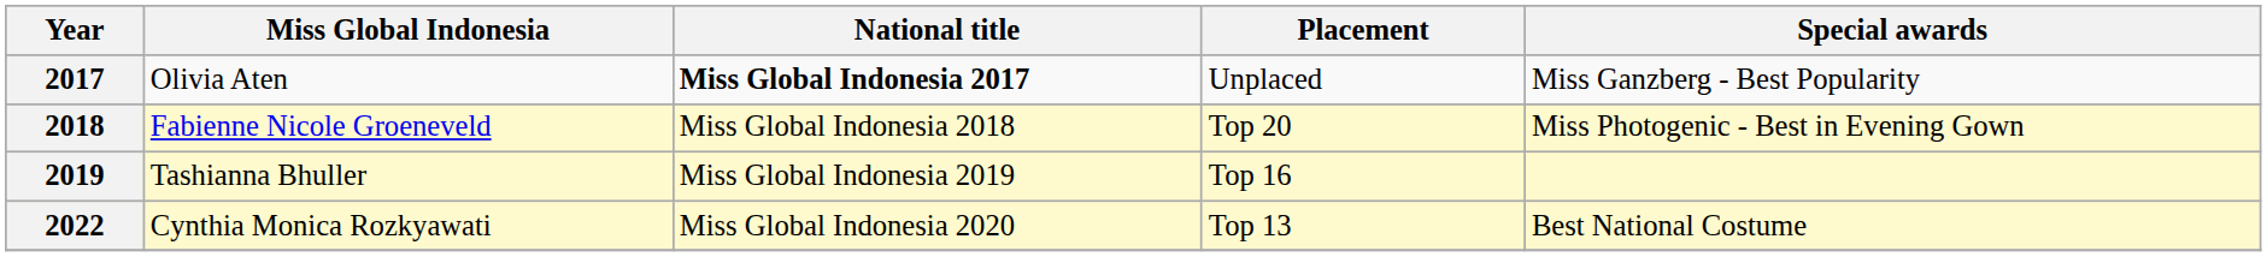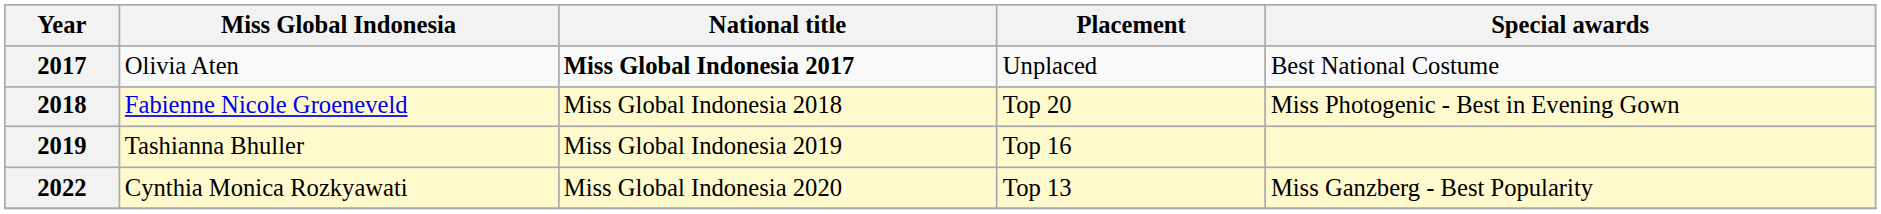2017 | Special awards: Miss Ganzberg - Best Popularity -> Best National Costume
2022 | Special awards: Best National Costume -> Miss Ganzberg - Best Popularity
